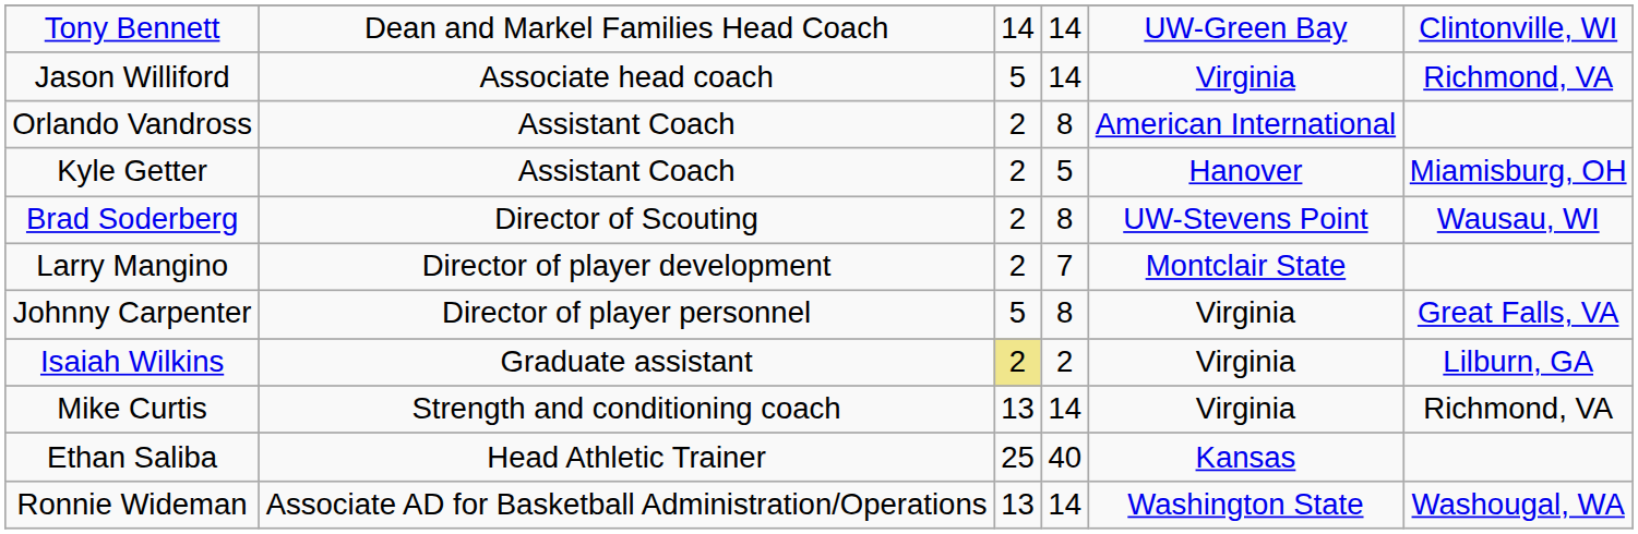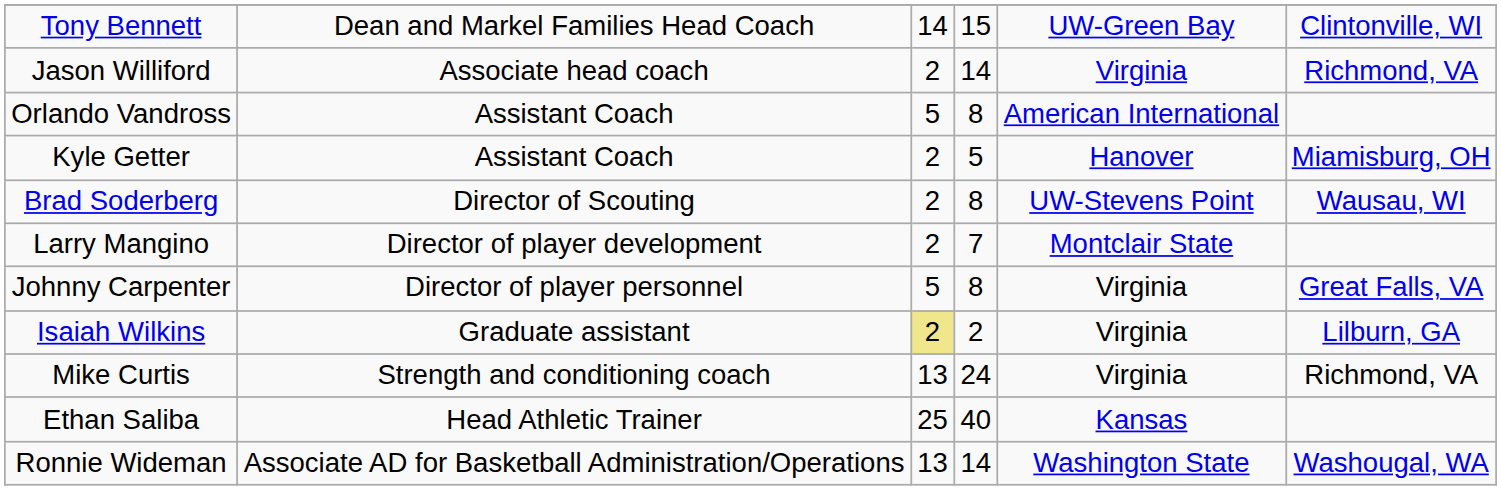Tony Bennett | column 4: 14 -> 15
Jason Williford | column 3: 5 -> 2
Orlando Vandross | column 3: 2 -> 5
Mike Curtis | column 4: 14 -> 24
